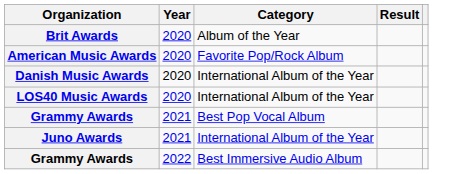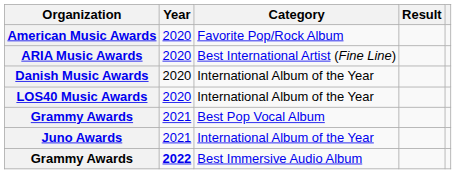- row: Brit Awards | 2020 | Album of the Year
+ row: ARIA Music Awards | 2020 | Best International Artist (Fine Line)
Grammy Awards / Best Immersive Audio Album | Year: normal -> bold
